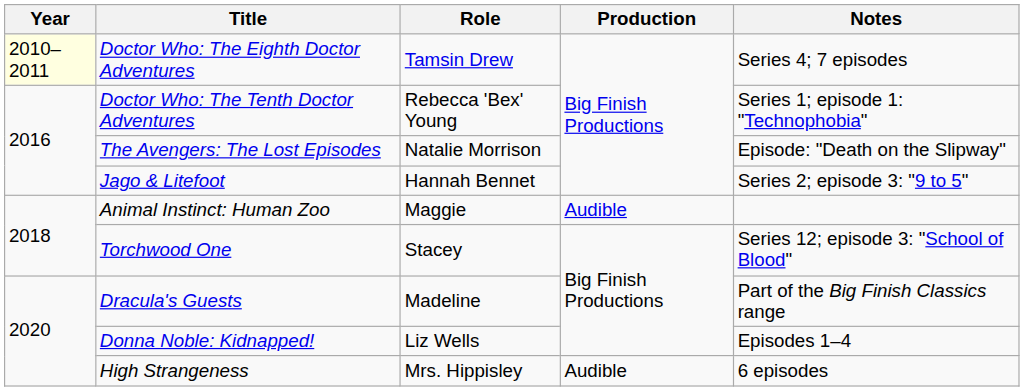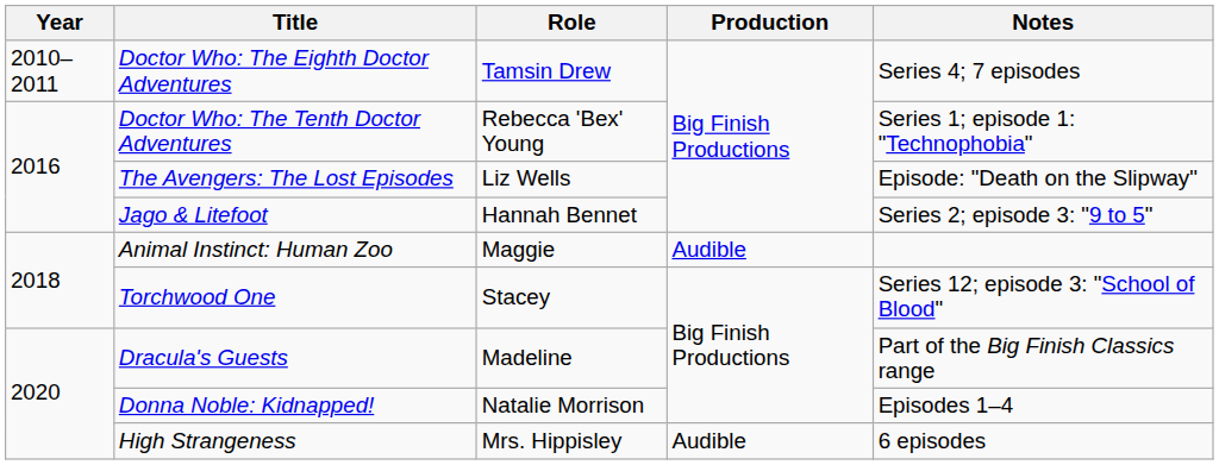Doctor Who: The Eighth Doctor Adventures | Year: lightyellow background -> no background
The Avengers: The Lost Episodes | Role: Natalie Morrison -> Liz Wells
Donna Noble: Kidnapped! | Role: Liz Wells -> Natalie Morrison
